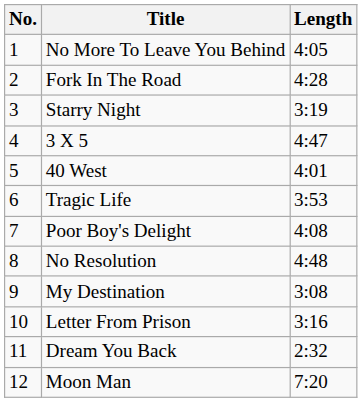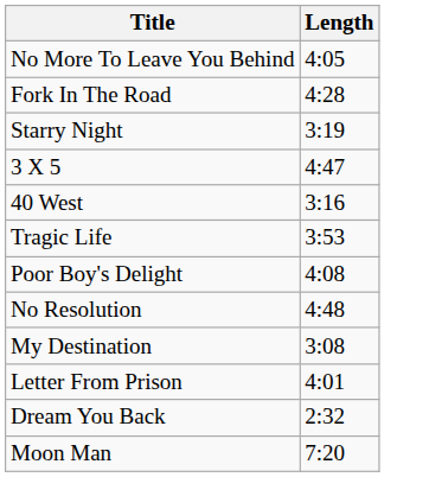- column: No. | 1 | 2 | 3 | 4 | 5 | 6 | 7 | 8 | 9 | 10 | 11 | 12
40 West | Length: 4:01 -> 3:16
Letter From Prison | Length: 3:16 -> 4:01
